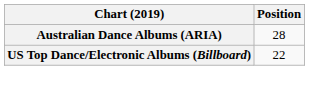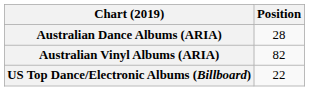+ row: Australian Vinyl Albums (ARIA) | 82
